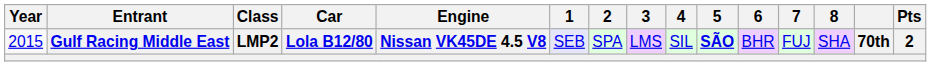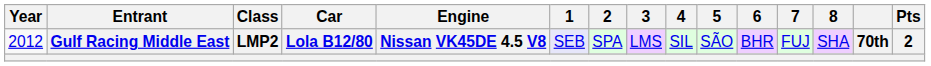Gulf Racing Middle East | Year: 2015 -> 2012
Gulf Racing Middle East | 5: bold -> normal
